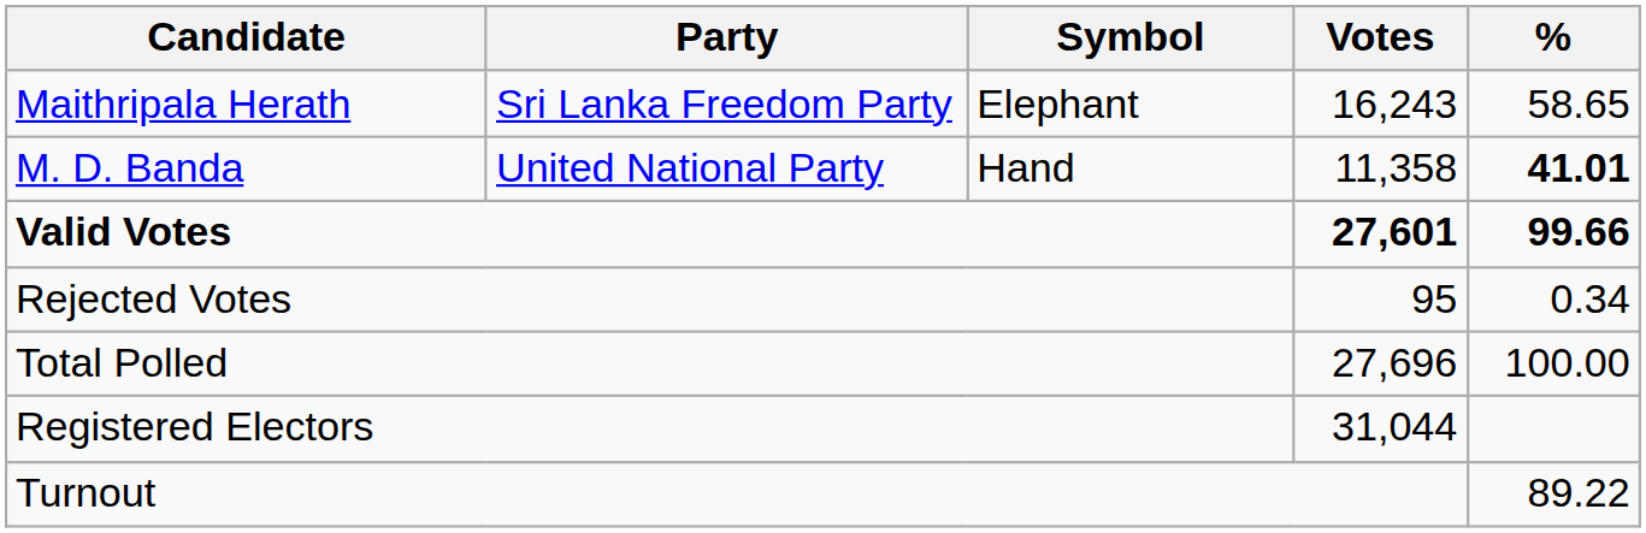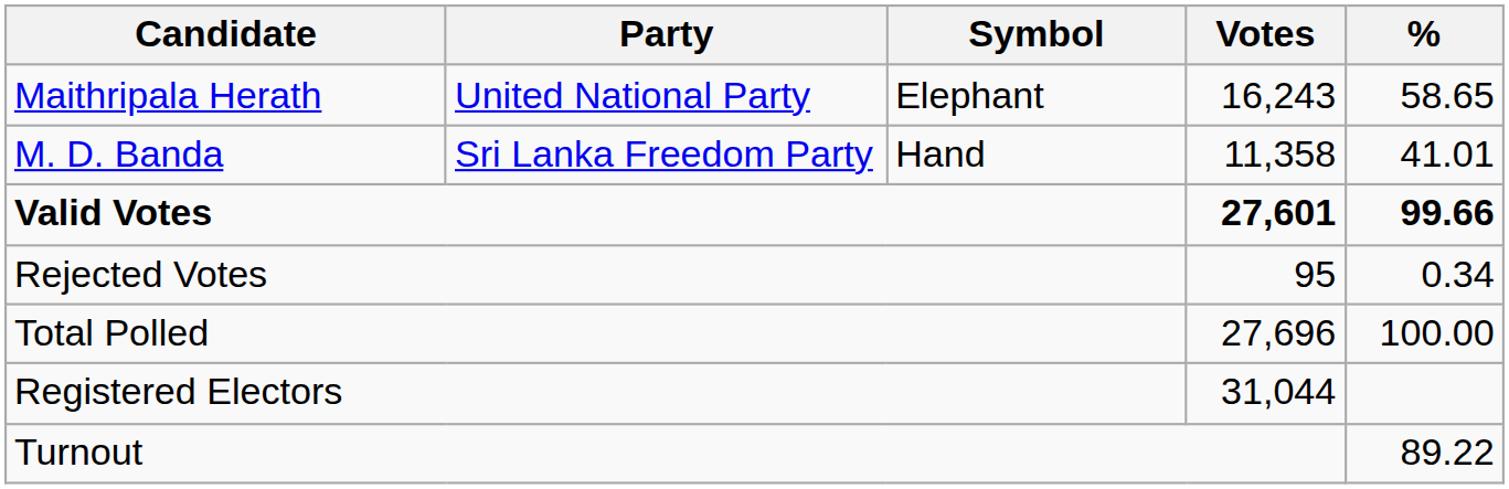Maithripala Herath | Party: Sri Lanka Freedom Party -> United National Party
M. D. Banda | Party: United National Party -> Sri Lanka Freedom Party
M. D. Banda | %: bold -> normal
